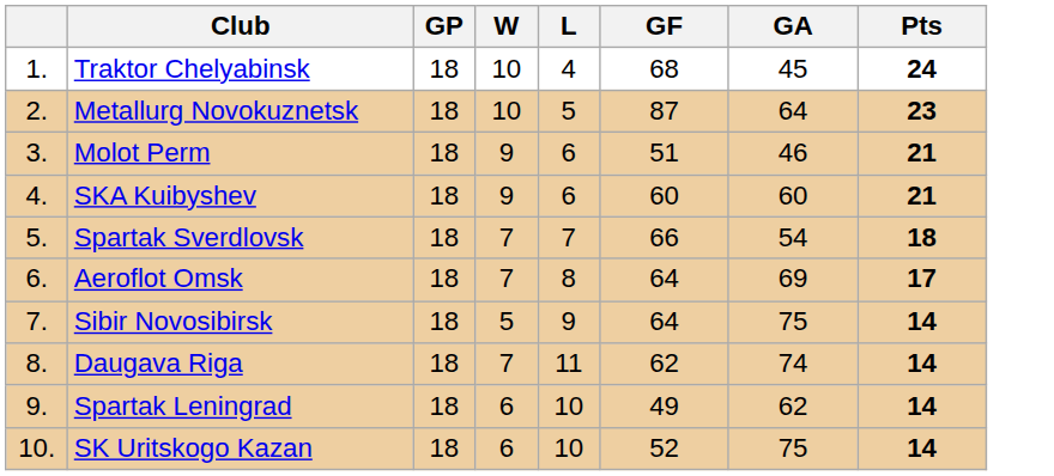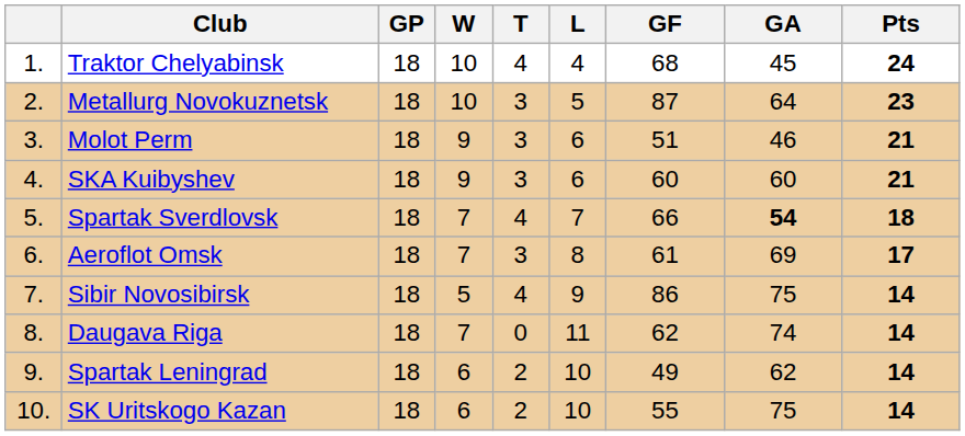+ column: T | 4 | 3 | 3 | 3 | 4 | 3 | 4 | 0 | 2 | 2
Spartak Sverdlovsk | GA: normal -> bold
Aeroflot Omsk | GF: 64 -> 61
Sibir Novosibirsk | GF: 64 -> 86
SK Uritskogo Kazan | GF: 52 -> 55
